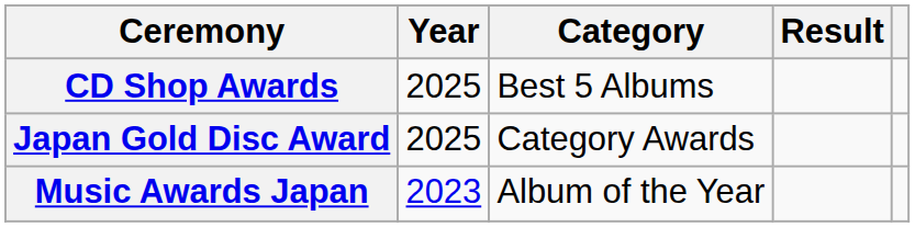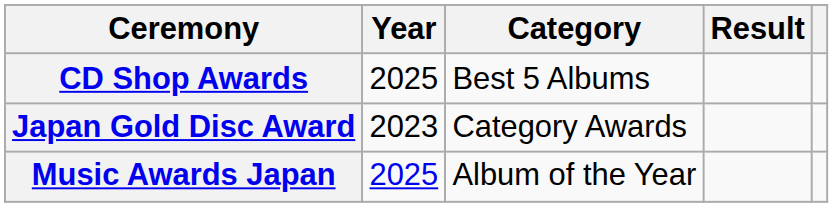Japan Gold Disc Award | Year: 2025 -> 2023
Music Awards Japan | Year: 2023 -> 2025
